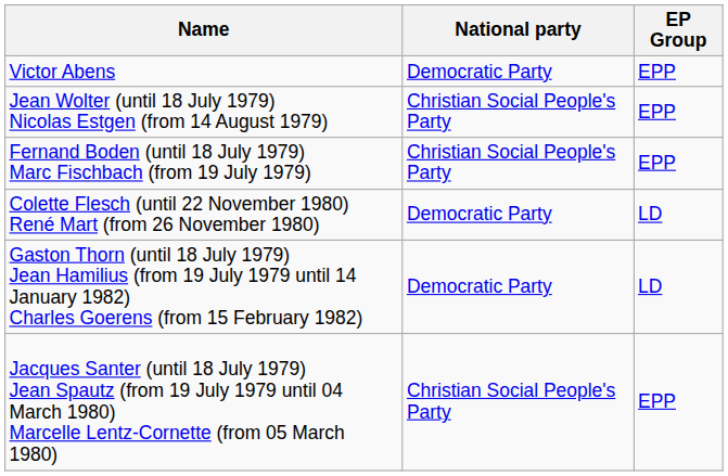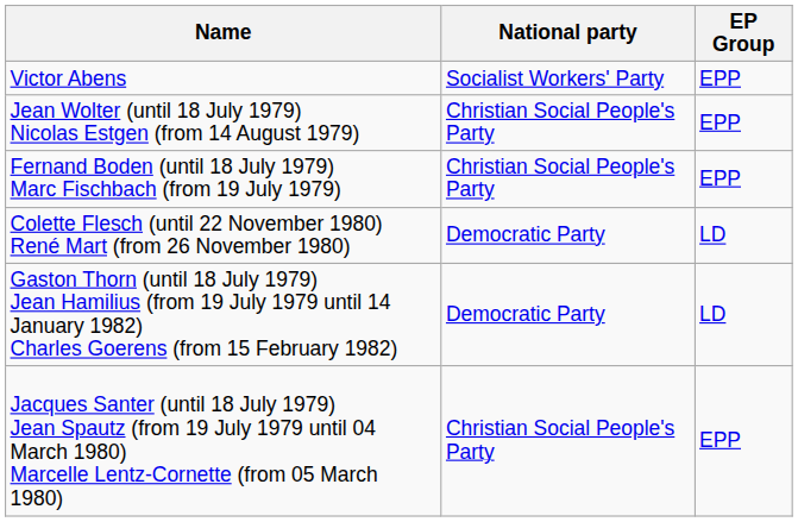Victor Abens | National party: Democratic Party -> Socialist Workers' Party
